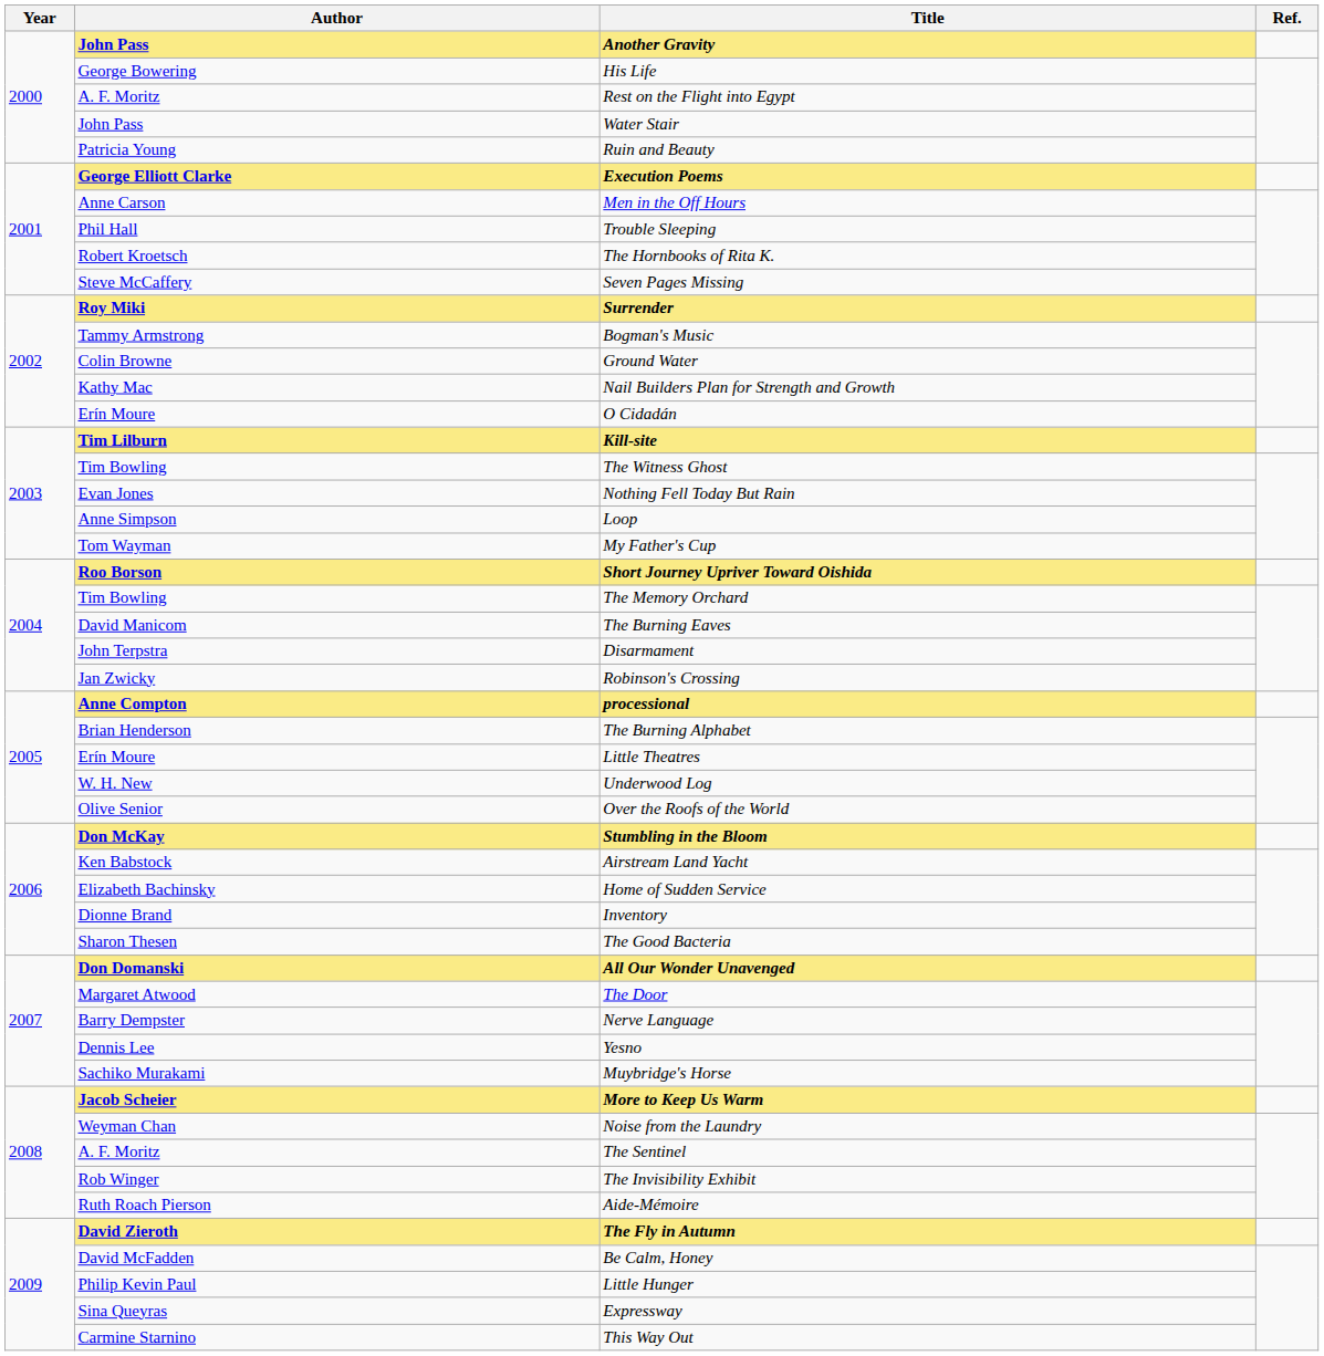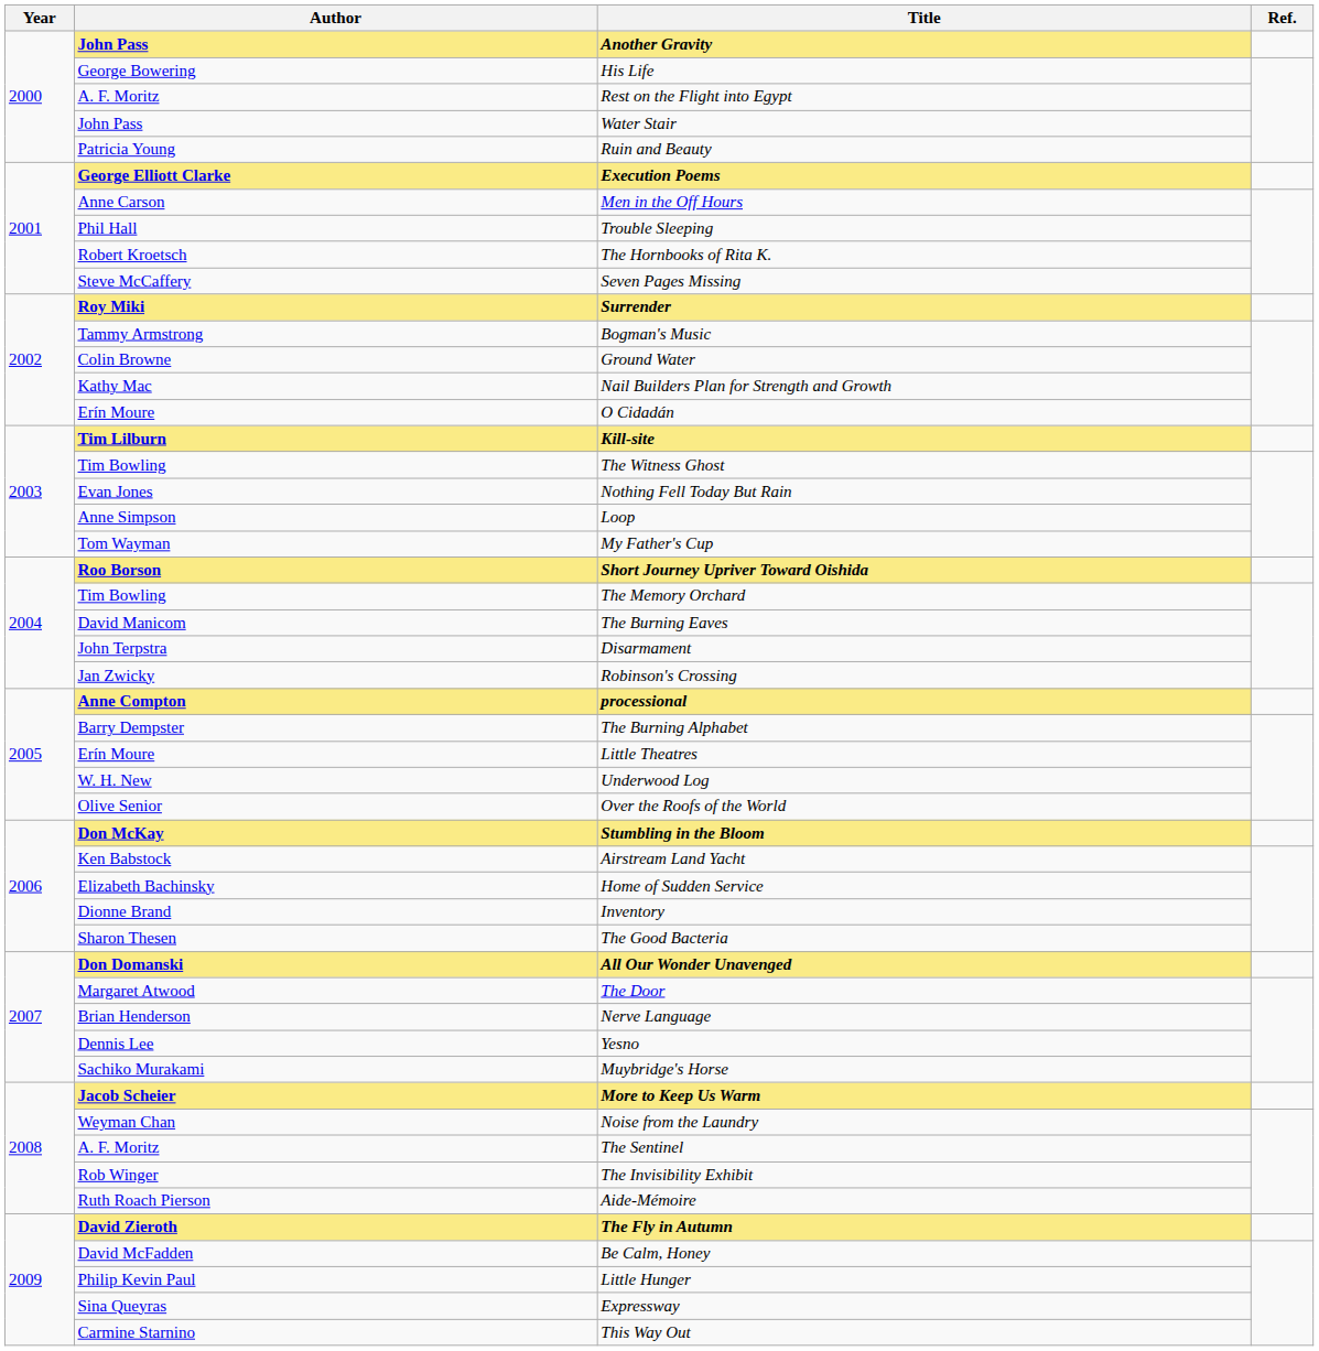The Burning Alphabet | Author: Brian Henderson -> Barry Dempster
Nerve Language | Author: Barry Dempster -> Brian Henderson
